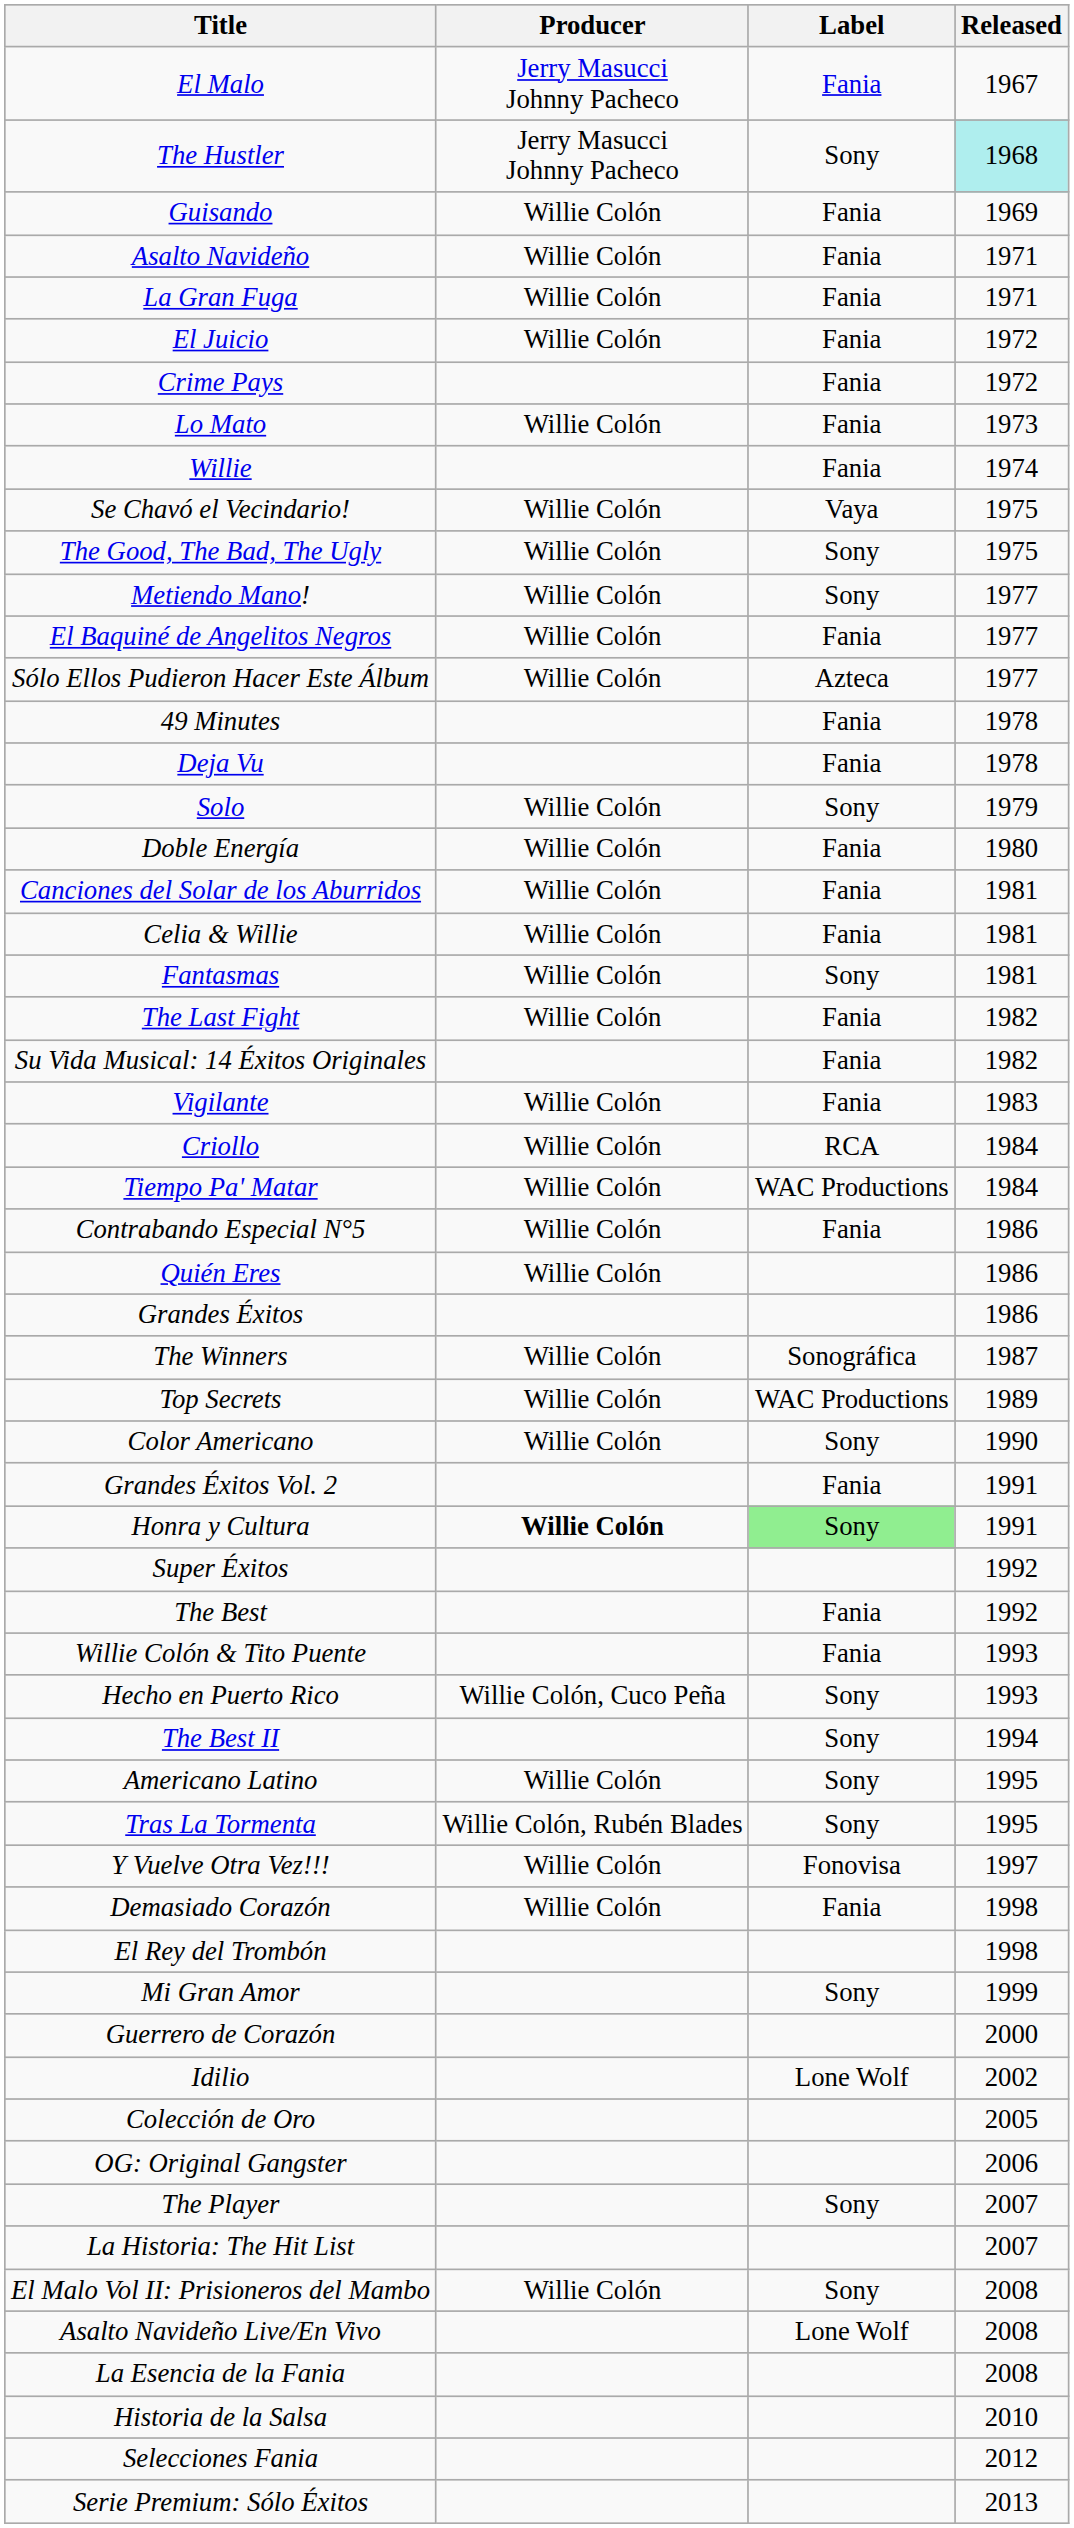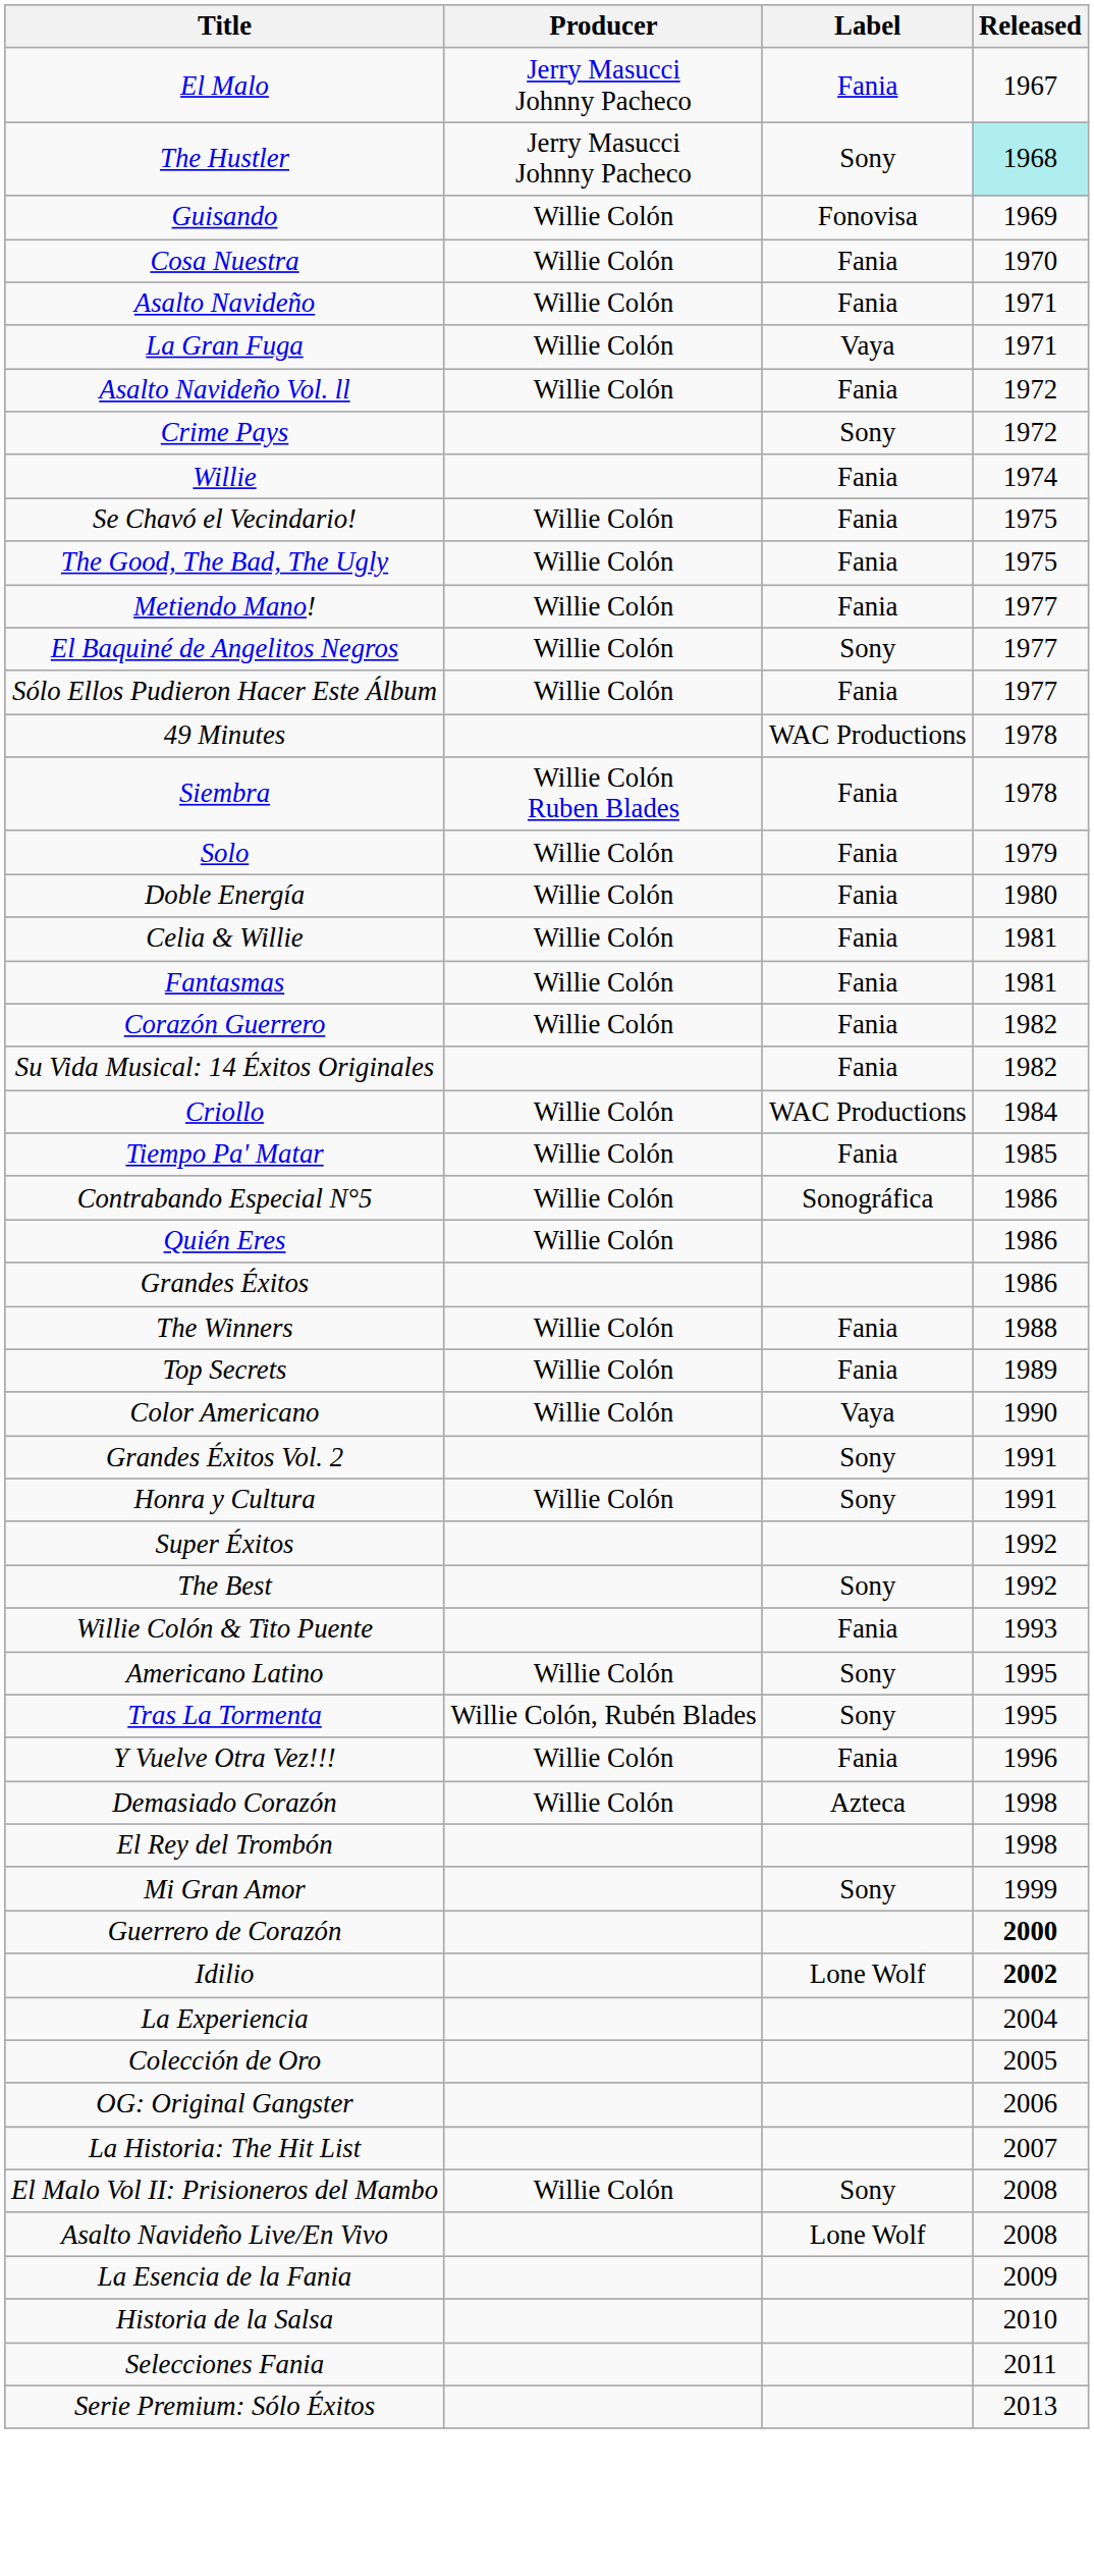Guisando | Label: Fania -> Fonovisa
+ row: Cosa Nuestra | Willie Colón | Fania | 1970
La Gran Fuga | Label: Fania -> Vaya
- row: El Juicio | Willie Colón | Fania | 1972
+ row: Asalto Navideño Vol. ll | Willie Colón | Fania | 1972
Crime Pays | Label: Fania -> Sony
- row: Lo Mato | Willie Colón | Fania | 1973
Se Chavó el Vecindario! | Label: Vaya -> Fania
The Good, The Bad, The Ugly | Label: Sony -> Fania
Metiendo Mano! | Label: Sony -> Fania
El Baquiné de Angelitos Negros | Label: Fania -> Sony
Sólo Ellos Pudieron Hacer Este Álbum | Label: Azteca -> Fania
49 Minutes | Label: Fania -> WAC Productions
- row: Deja Vu | Fania | 1978
+ row: Siembra | Willie Colón Ruben Blades | Fania | 1978
Solo | Label: Sony -> Fania
- row: Canciones del Solar de los Aburridos | Willie Colón | Fania | 1981
Fantasmas | Label: Sony -> Fania
+ row: Corazón Guerrero | Willie Colón | Fania | 1982
- row: The Last Fight | Willie Colón | Fania | 1982
- row: Vigilante | Willie Colón | Fania | 1983
Criollo | Label: RCA -> WAC Productions
Tiempo Pa' Matar | Label: WAC Productions -> Fania
Tiempo Pa' Matar | Released: 1984 -> 1985
Contrabando Especial N°5 | Label: Fania -> Sonográfica
The Winners | Label: Sonográfica -> Fania
The Winners | Released: 1987 -> 1988
Top Secrets | Label: WAC Productions -> Fania
Color Americano | Label: Sony -> Vaya
Grandes Éxitos Vol. 2 | Label: Fania -> Sony
Honra y Cultura | Producer: bold -> normal
Honra y Cultura | Label: lightgreen background -> no background
The Best | Label: Fania -> Sony
- row: Hecho en Puerto Rico | Willie Colón, Cuco Peña | Sony | 1993
- row: The Best II | Sony | 1994
Y Vuelve Otra Vez!!! | Label: Fonovisa -> Fania
Y Vuelve Otra Vez!!! | Released: 1997 -> 1996
Demasiado Corazón | Label: Fania -> Azteca
Guerrero de Corazón | Released: normal -> bold
Idilio | Released: normal -> bold
+ row: La Experiencia | 2004
- row: The Player | Sony | 2007
La Esencia de la Fania | Released: 2008 -> 2009
Selecciones Fania | Released: 2012 -> 2011
